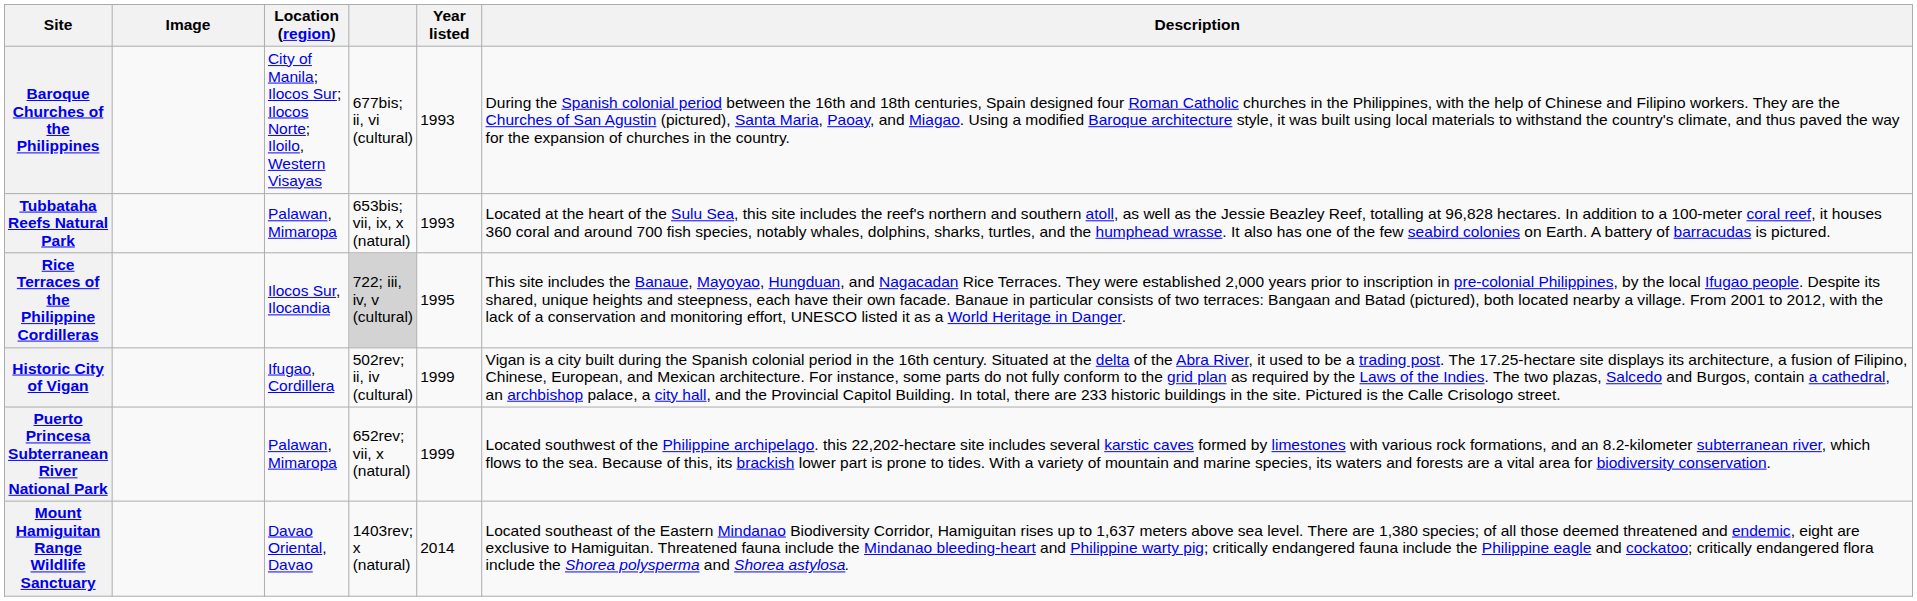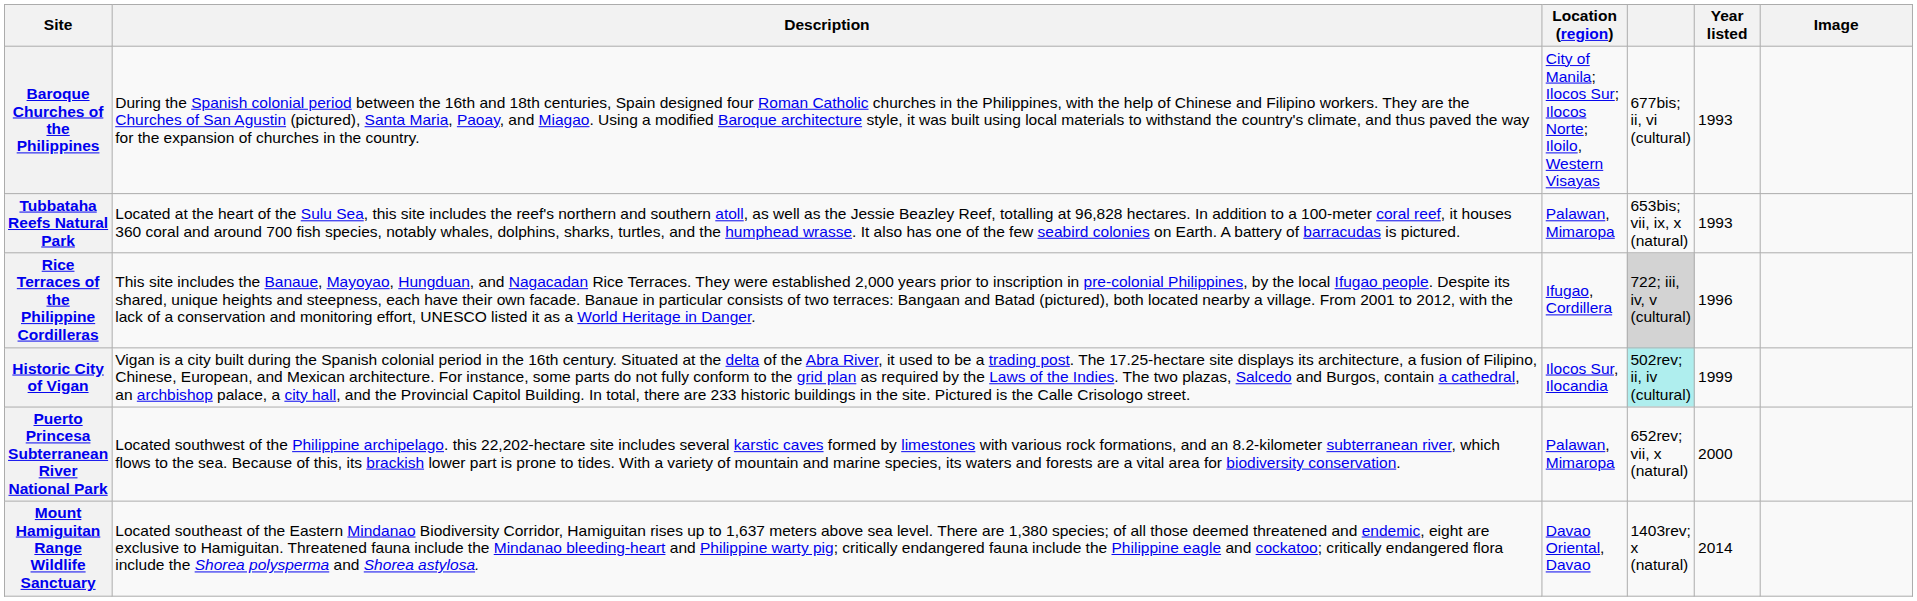columns swapped: Image <-> Description
Rice Terraces of the Philippine Cordilleras | Location (region): Ilocos Sur, Ilocandia -> Ifugao, Cordillera
Rice Terraces of the Philippine Cordilleras | Year listed: 1995 -> 1996
Historic City of Vigan | Location (region): Ifugao, Cordillera -> Ilocos Sur, Ilocandia
Historic City of Vigan | column 4: no background -> paleturquoise background
Puerto Princesa Subterranean River National Park | Year listed: 1999 -> 2000
